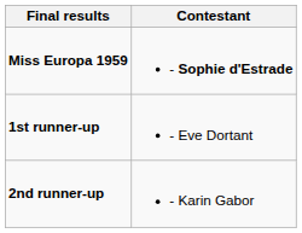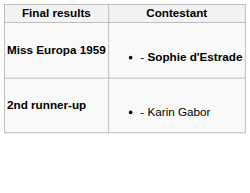- row: 1st runner-up | - Eve Dortant
